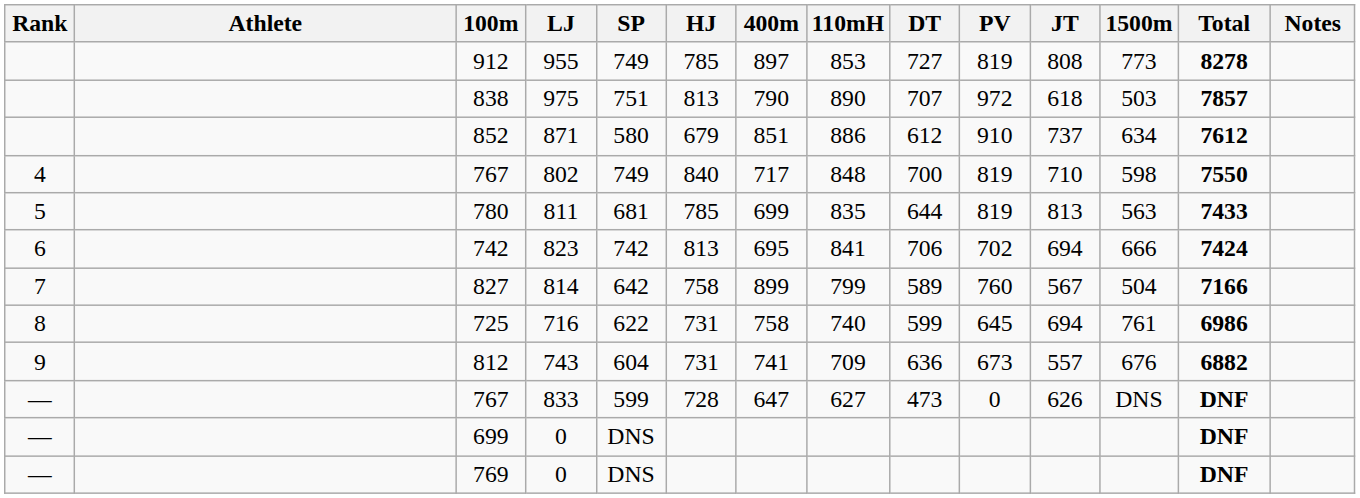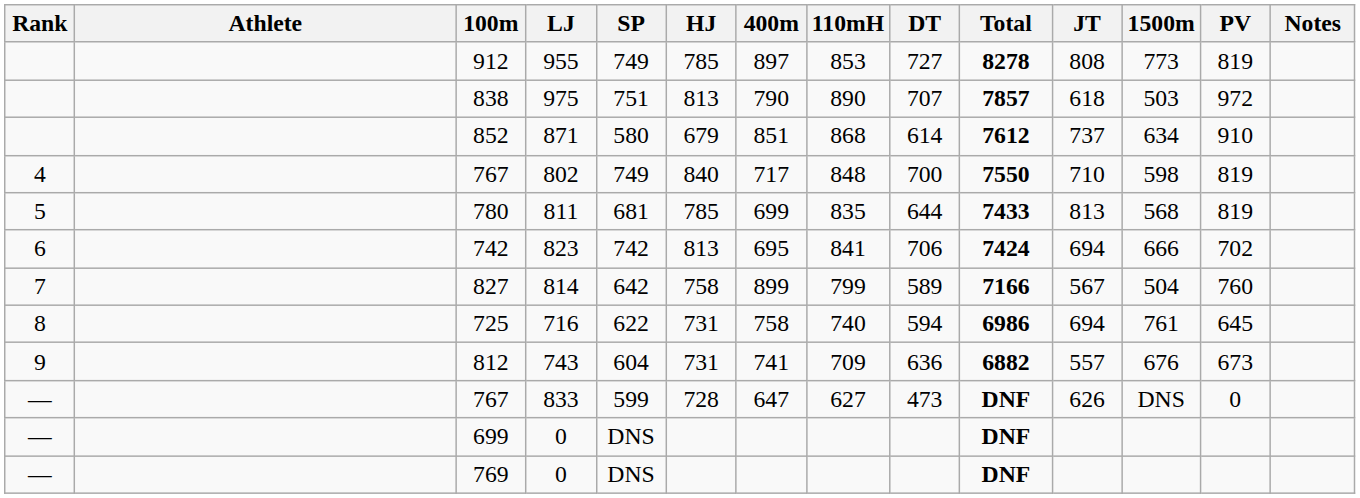columns swapped: PV <-> Total
852 | 110mH: 886 -> 868
852 | DT: 612 -> 614
780 | 1500m: 563 -> 568
725 | DT: 599 -> 594
